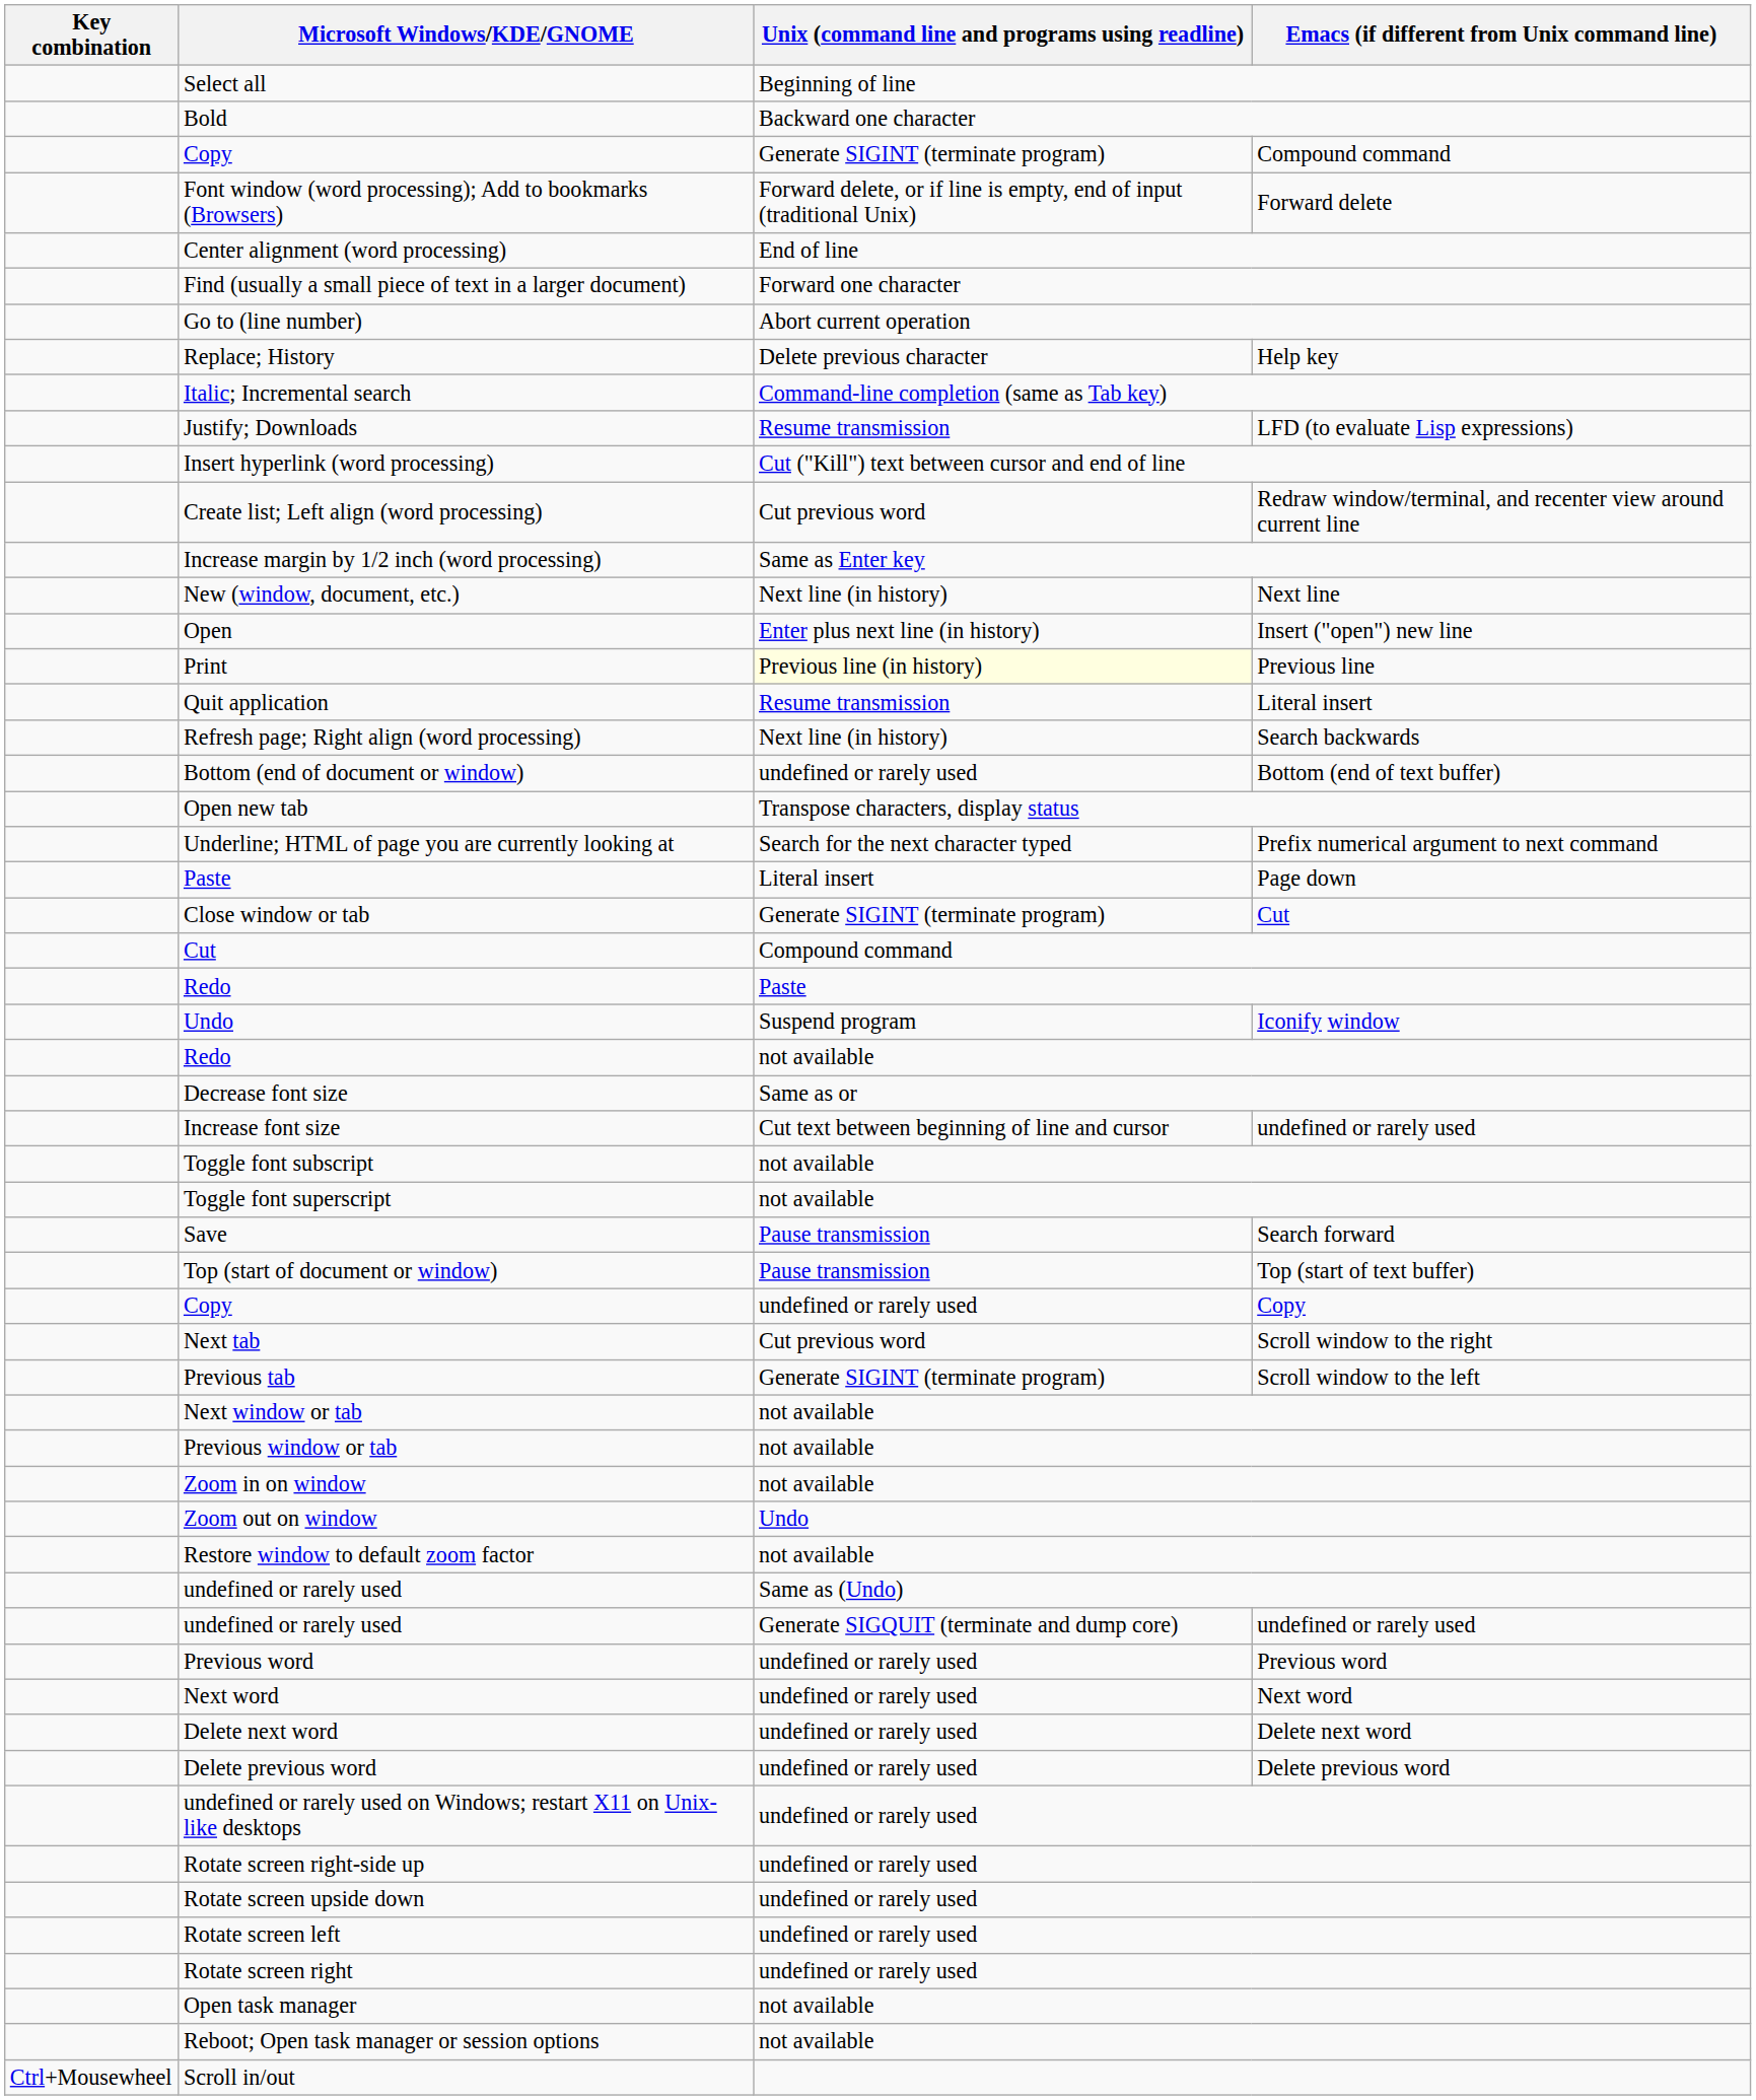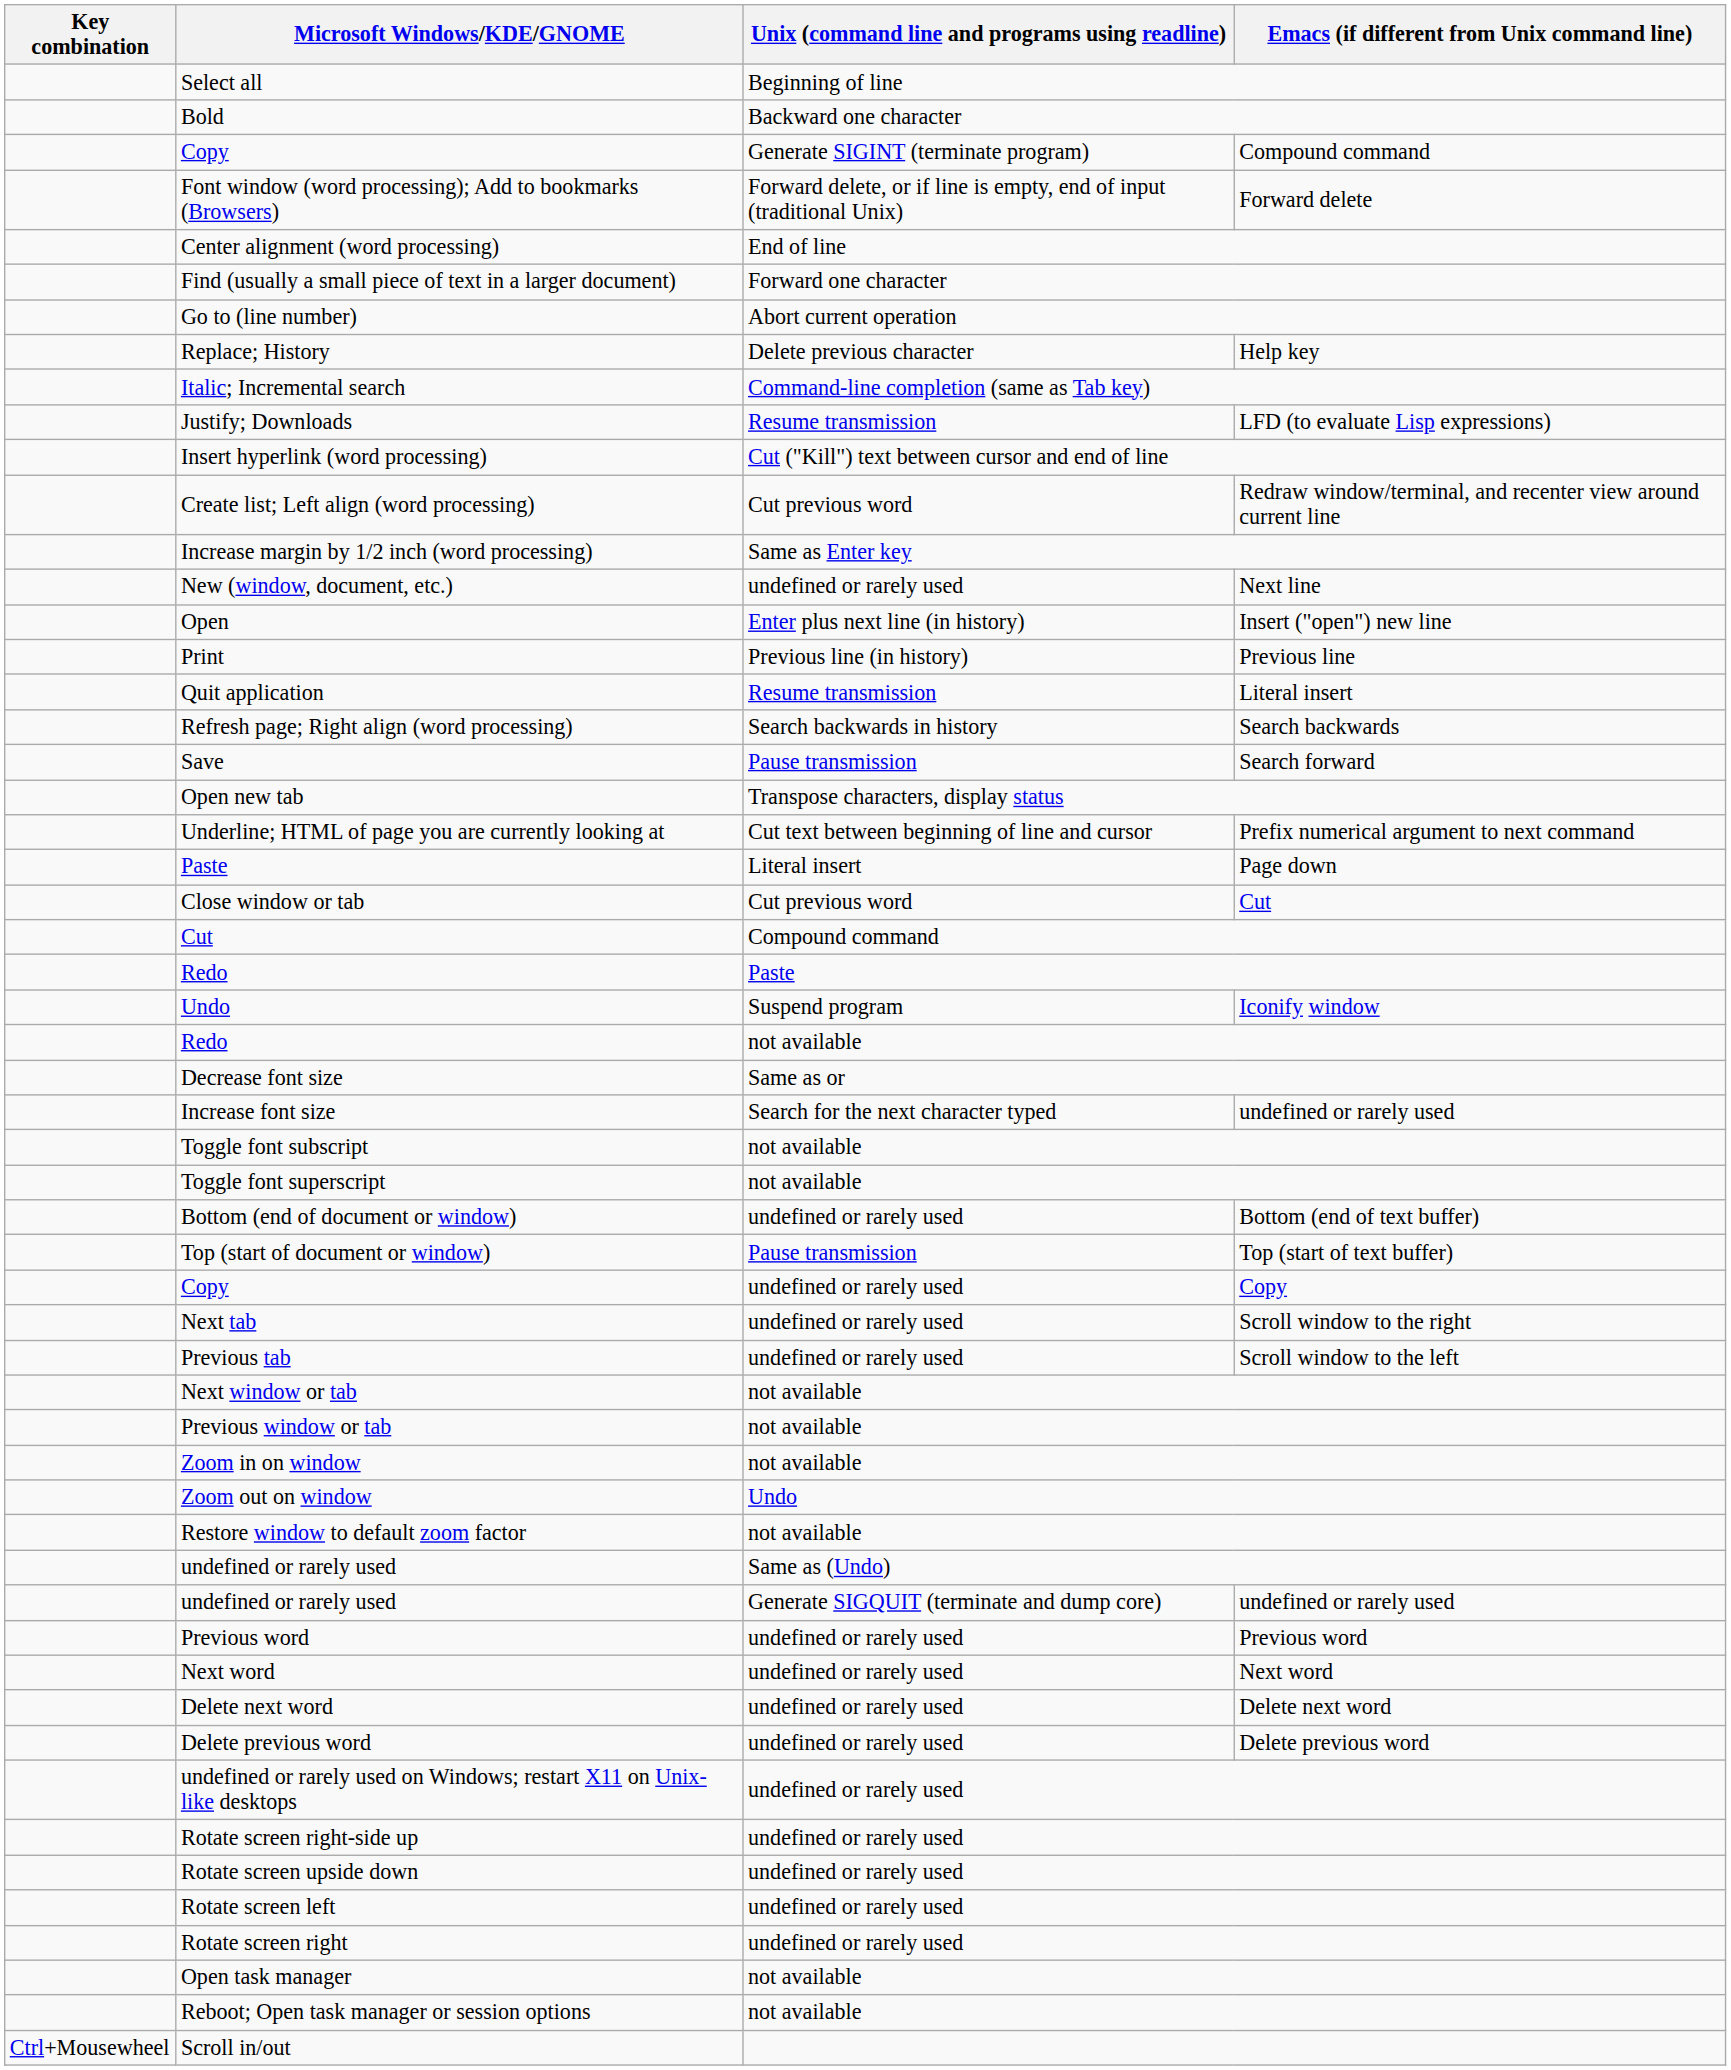New (window, document, etc.) | Unix (command line and programs using readline): Next line (in history) -> undefined or rarely used
Print | Unix (command line and programs using readline): lightyellow background -> no background
Refresh page; Right align (word processing) | Unix (command line and programs using readline): Next line (in history) -> Search backwards in history
rows swapped: Save <-> Bottom (end of document or window)
Underline; HTML of page you are currently looking at | Unix (command line and programs using readline): Search for the next character typed -> Cut text between beginning of line and cursor
Close window or tab | Unix (command line and programs using readline): Generate SIGINT (terminate program) -> Cut previous word
Increase font size | Unix (command line and programs using readline): Cut text between beginning of line and cursor -> Search for the next character typed
Next tab | Unix (command line and programs using readline): Cut previous word -> undefined or rarely used
Previous tab | Unix (command line and programs using readline): Generate SIGINT (terminate program) -> undefined or rarely used
